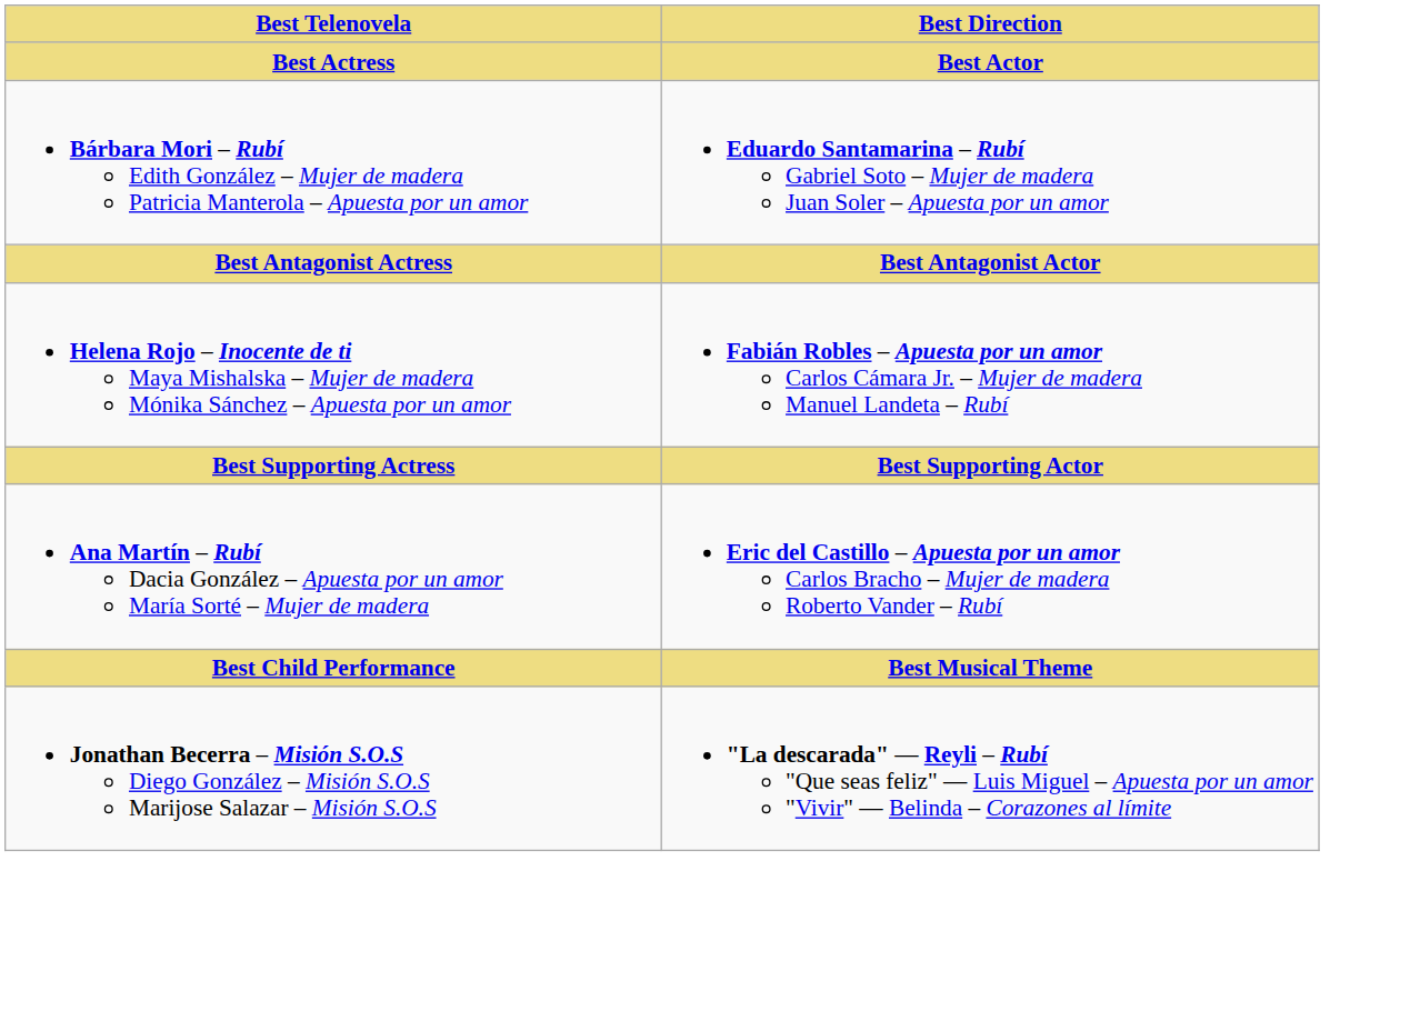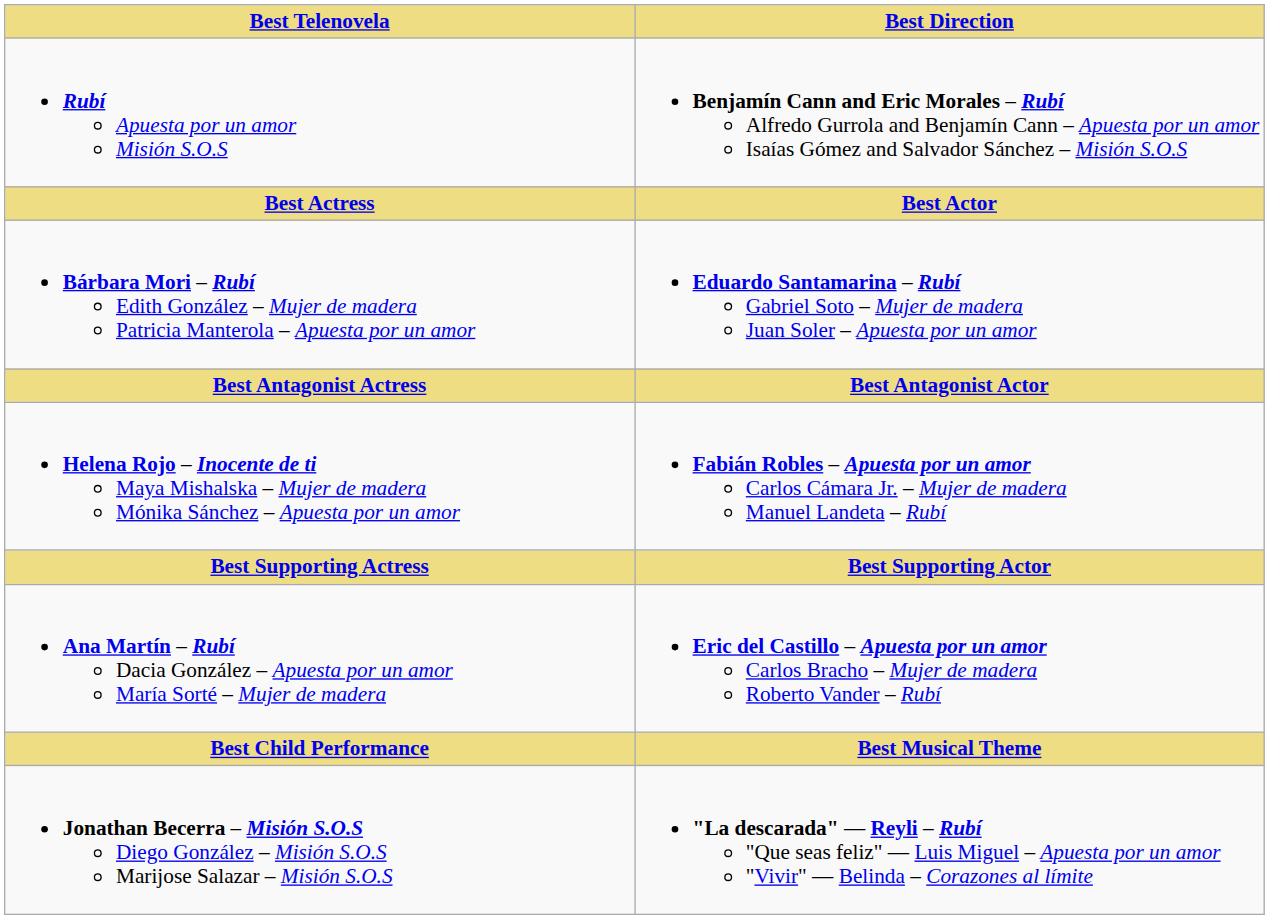+ row: Rubí Apuesta por un amor Misión S.O.S | Benjamín Cann and Eric Morales – Rubí Alfredo Gurrola and Benjamín Cann – Apuesta por un amor Isaías Gómez and Salvador Sánchez – Misión S.O.S
